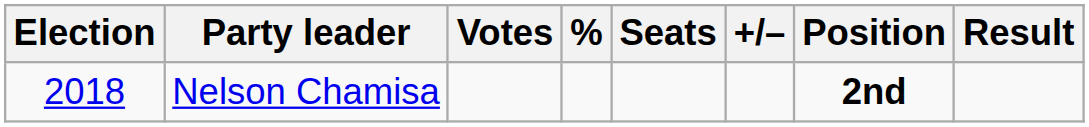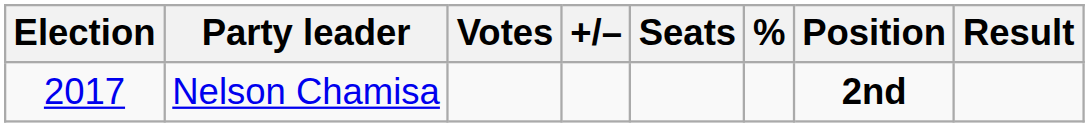columns swapped: % <-> +/–
Nelson Chamisa | Election: 2018 -> 2017
